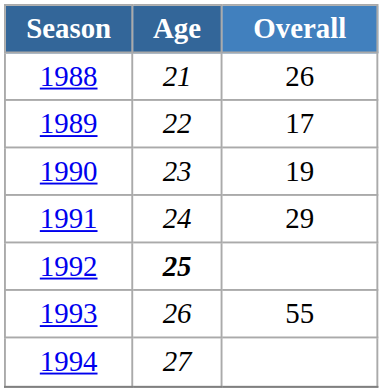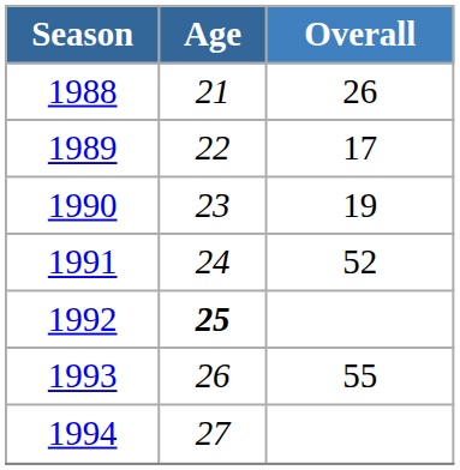1991 | Overall: 29 -> 52
